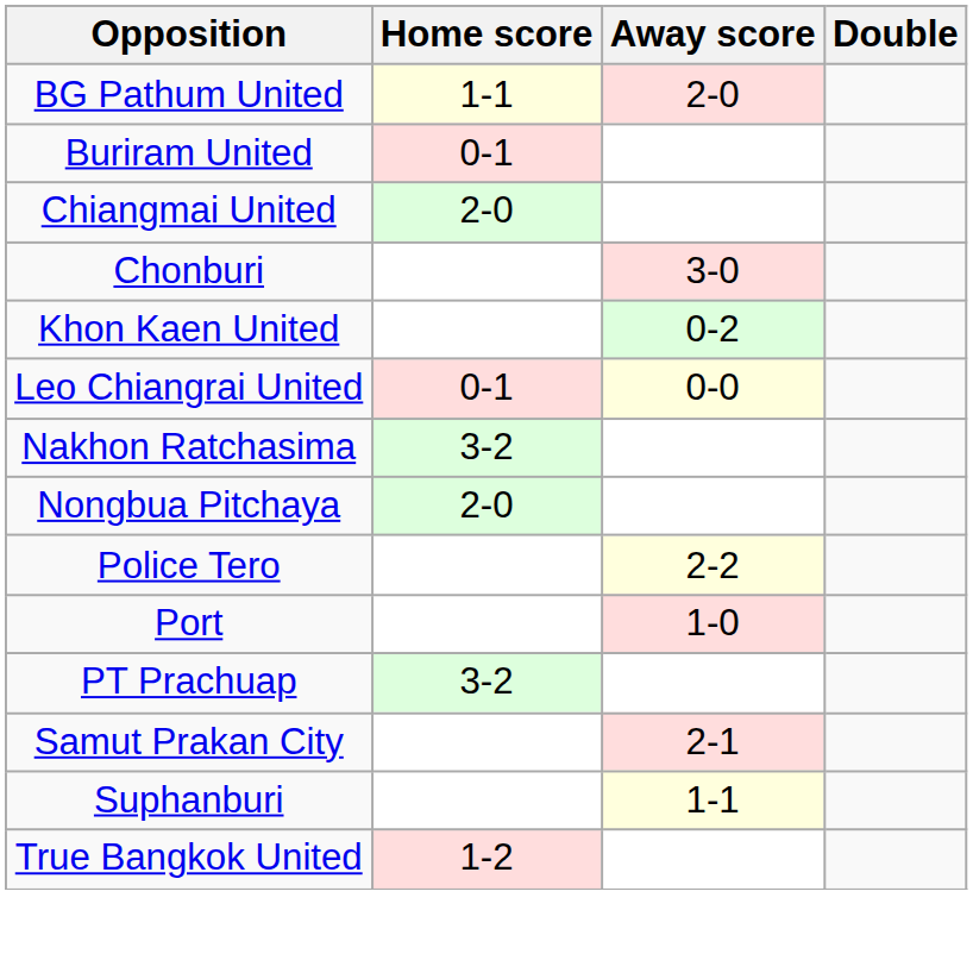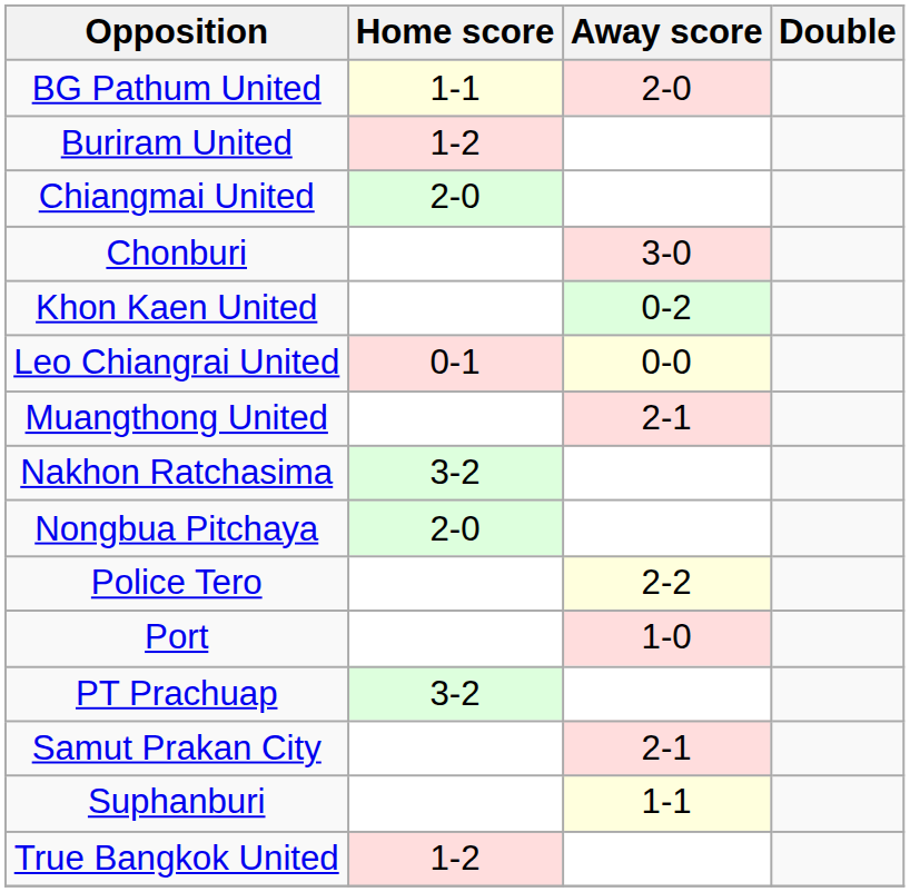Buriram United | Home score: 0-1 -> 1-2
+ row: Muangthong United | 2-1
